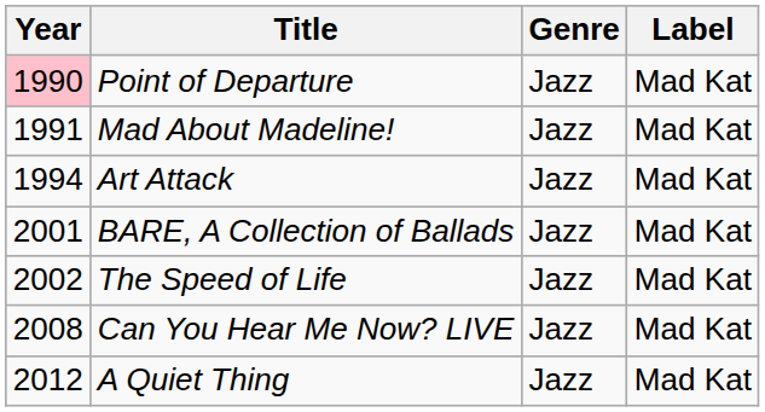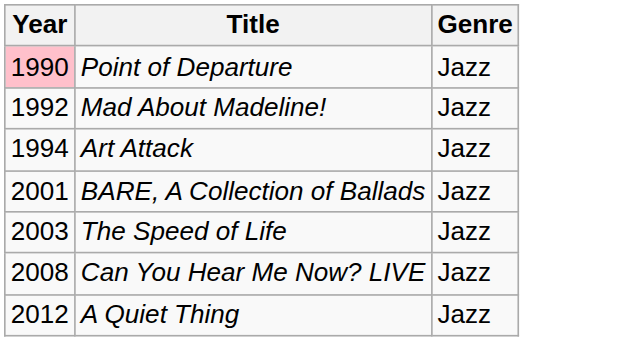- column: Label | Mad Kat | Mad Kat | Mad Kat | Mad Kat | Mad Kat | Mad Kat | Mad Kat
Mad About Madeline! | Year: 1991 -> 1992
The Speed of Life | Year: 2002 -> 2003
